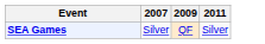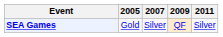+ column: 2005 | Gold
